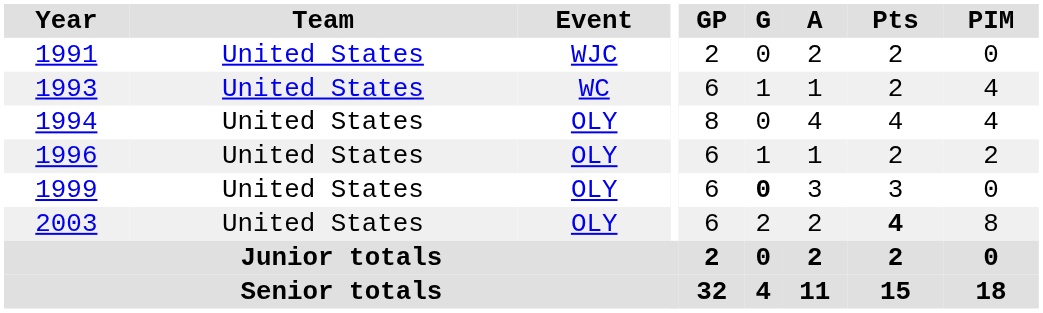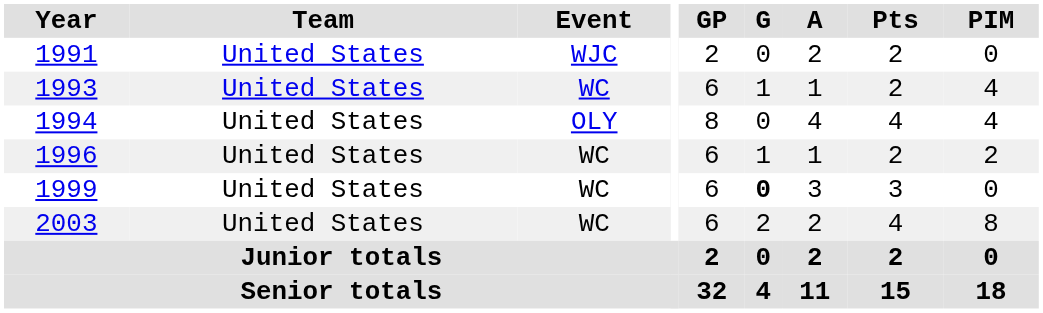1996 | Event: OLY -> WC
1999 | Event: OLY -> WC
2003 | Event: OLY -> WC
2003 | Pts: bold -> normal
